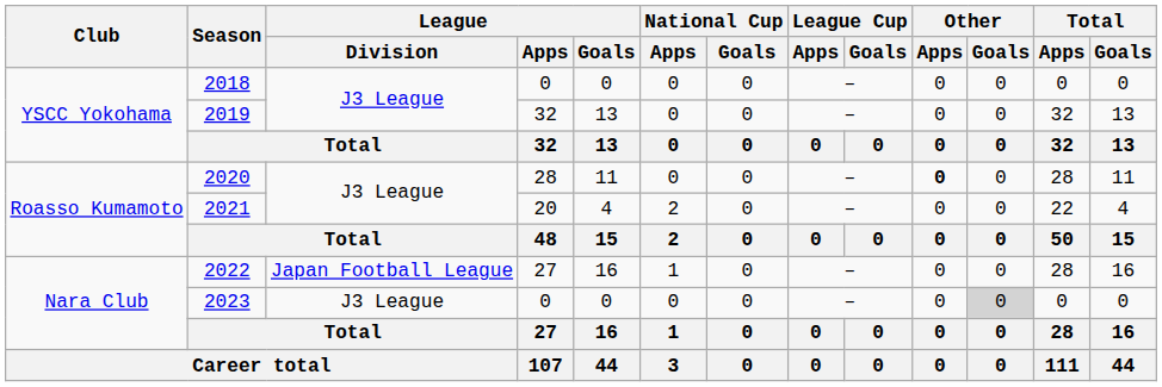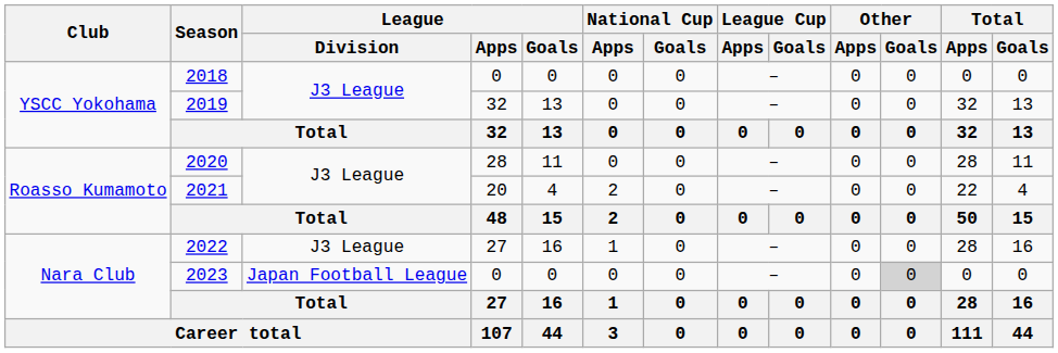2020 | Other / Apps: bold -> normal
2022 | League / Division: Japan Football League -> J3 League
2023 | League / Division: J3 League -> Japan Football League
